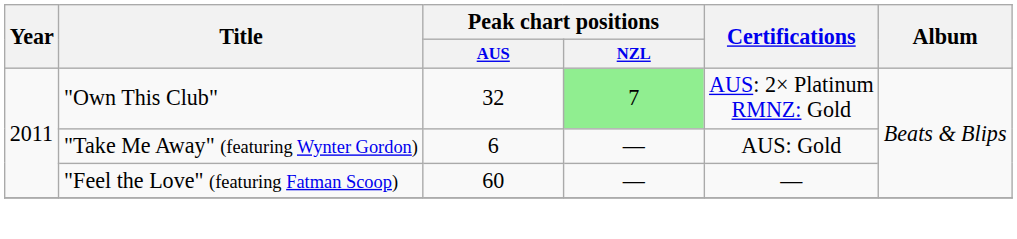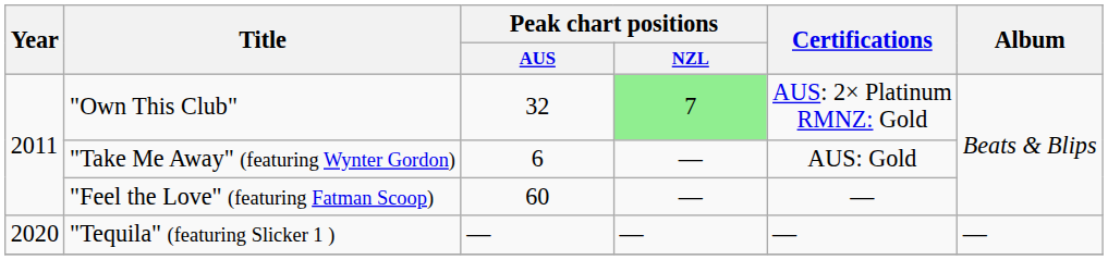+ row: 2020 | "Tequila" (featuring Slicker 1 ) | — | — | — | —
